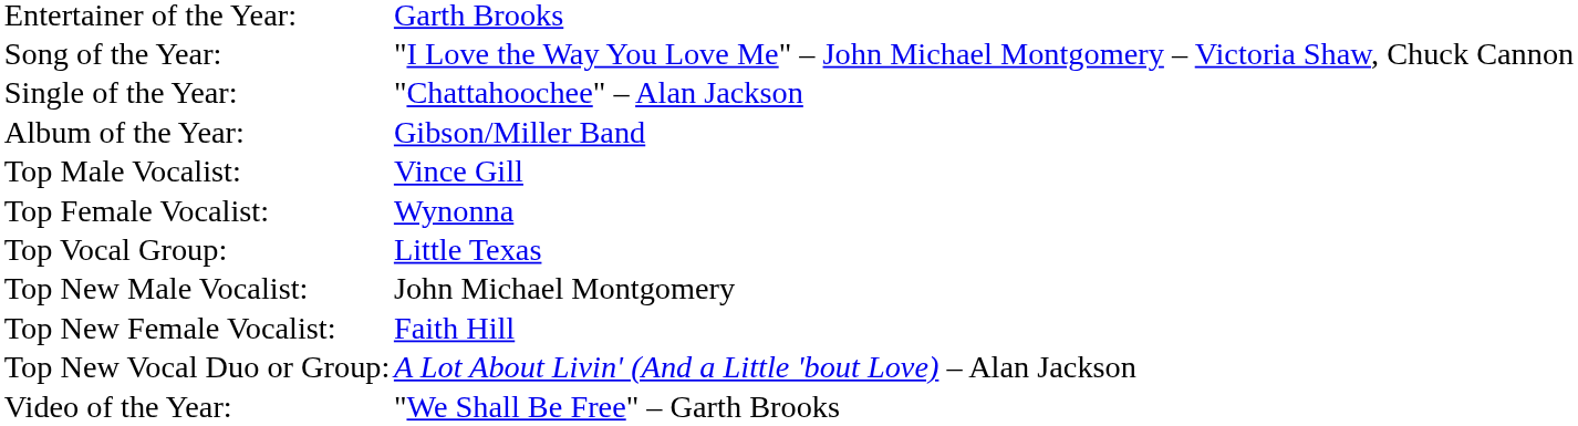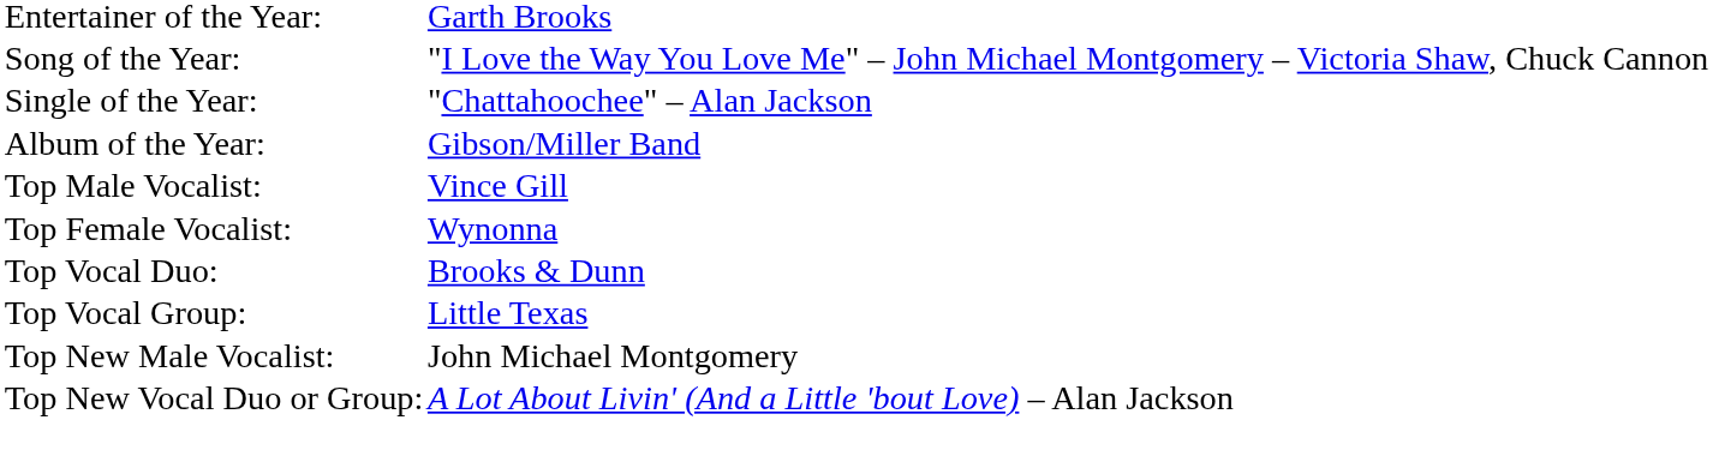+ row: Top Vocal Duo: | Brooks & Dunn
- row: Top New Female Vocalist: | Faith Hill
- row: Video of the Year: | "We Shall Be Free" – Garth Brooks
